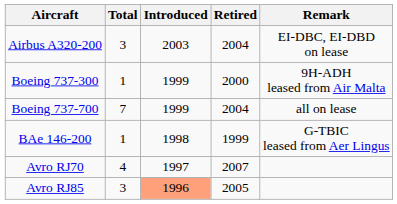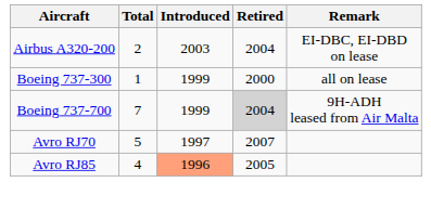Airbus A320-200 | Total: 3 -> 2
Boeing 737-300 | Remark: 9H-ADH leased from Air Malta -> all on lease
Boeing 737-700 | Retired: no background -> lightgrey background
Boeing 737-700 | Remark: all on lease -> 9H-ADH leased from Air Malta
- row: BAe 146-200 | 1 | 1998 | 1999 | G-TBIC leased from Aer Lingus
Avro RJ70 | Total: 4 -> 5
Avro RJ85 | Total: 3 -> 4
